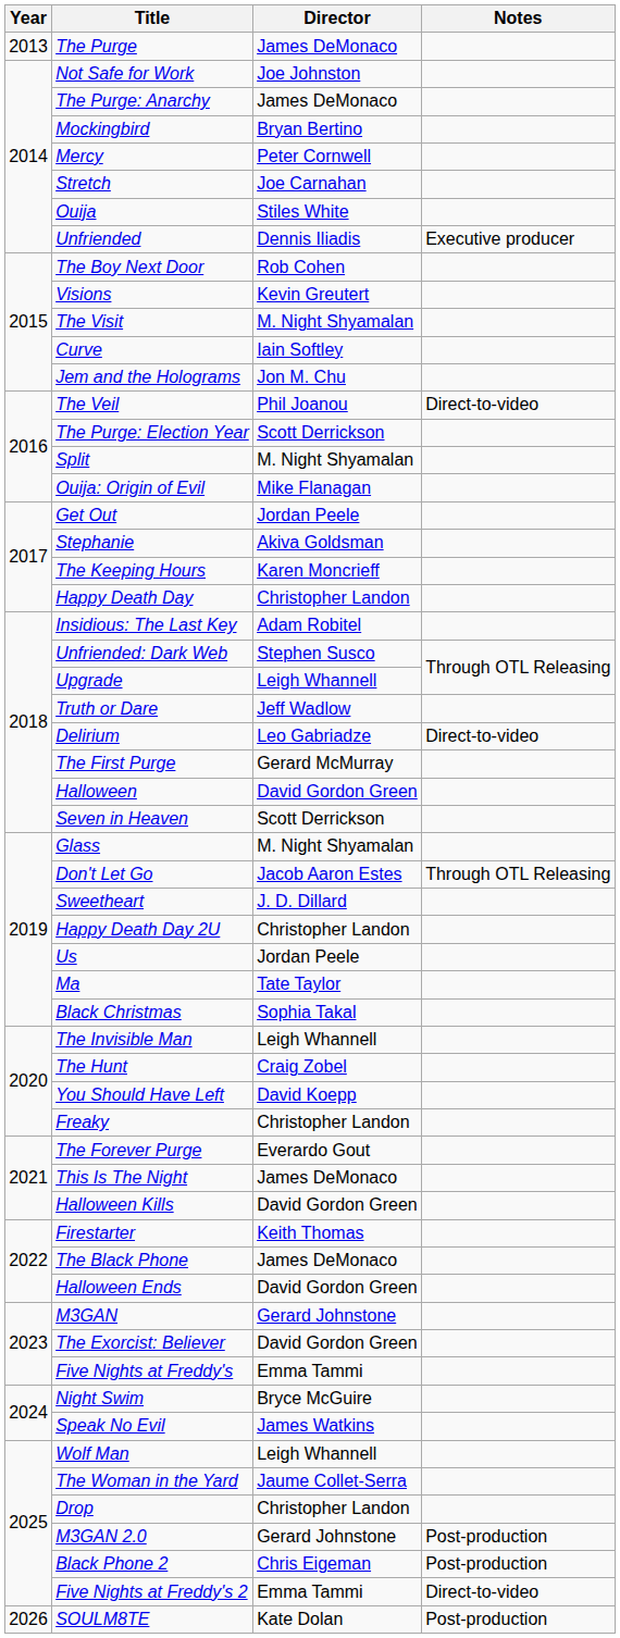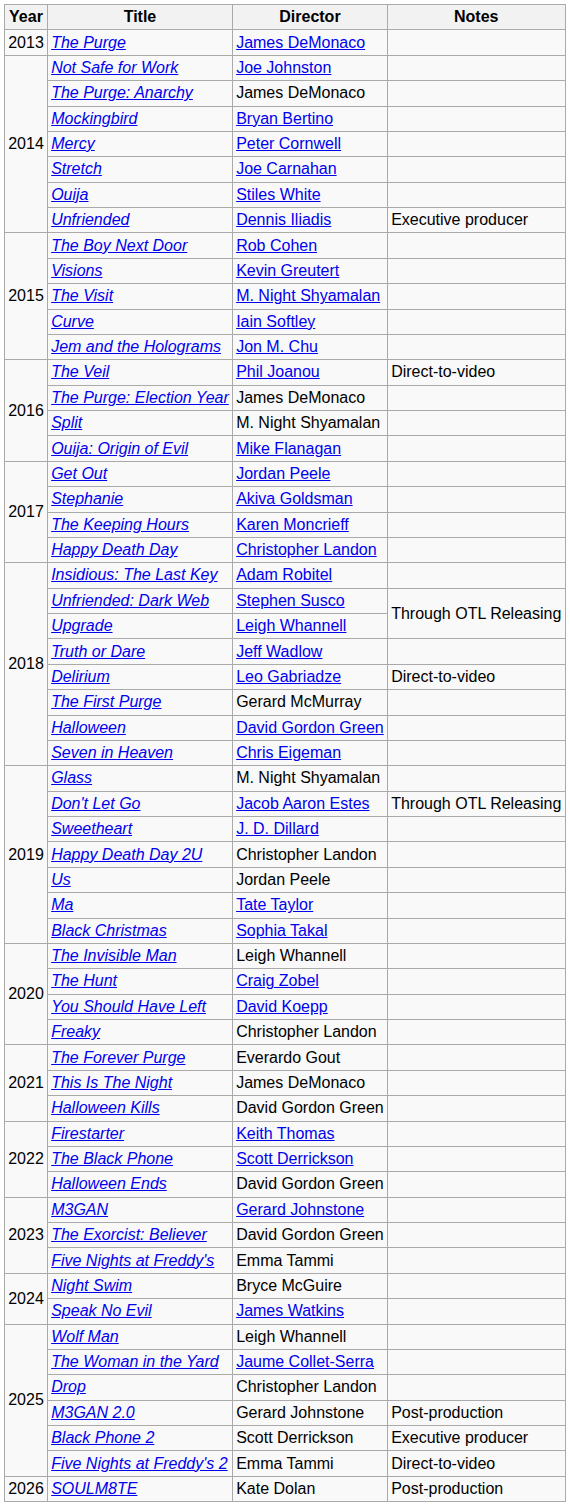The Purge: Election Year | Director: Scott Derrickson -> James DeMonaco
Seven in Heaven | Director: Scott Derrickson -> Chris Eigeman
The Black Phone | Director: James DeMonaco -> Scott Derrickson
Black Phone 2 | Director: Chris Eigeman -> Scott Derrickson
Black Phone 2 | Notes: Post-production -> Executive producer
